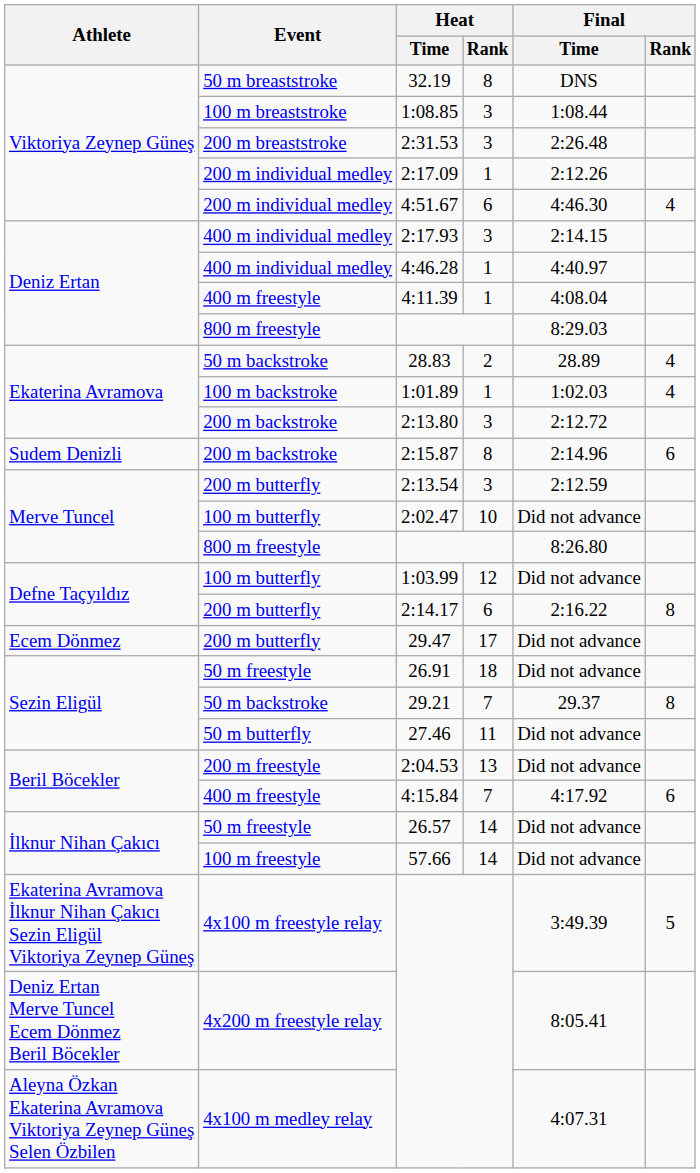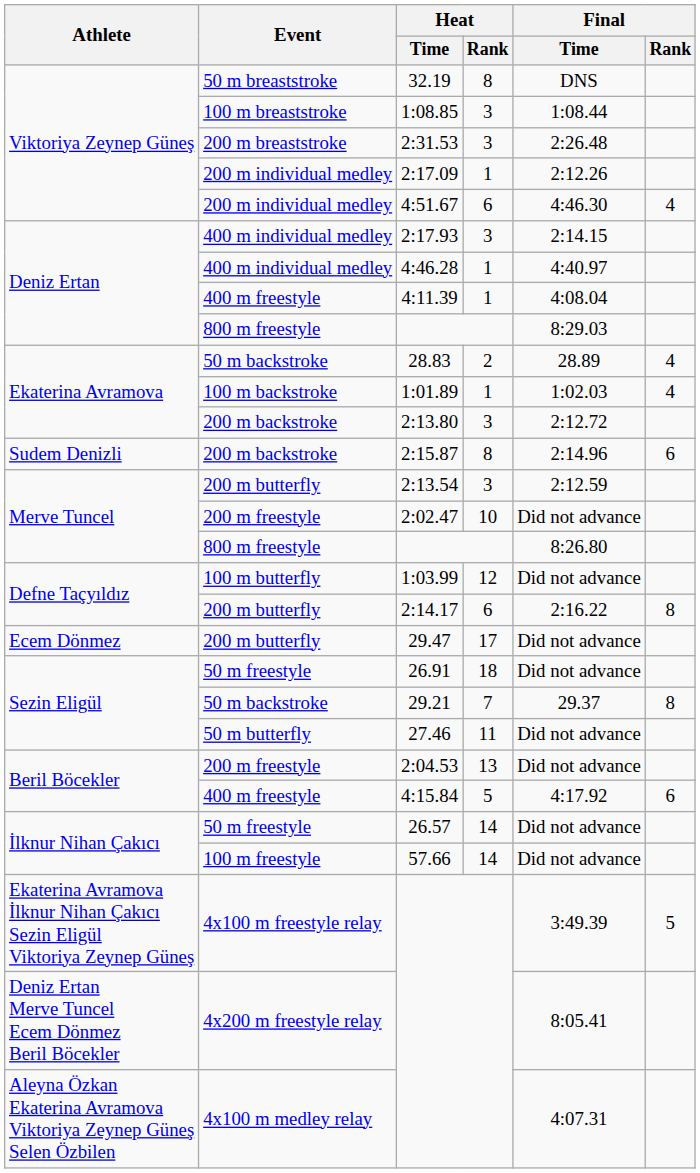2:02.47 | Event: 100 m butterfly -> 200 m freestyle
4:15.84 | Heat / Rank: 7 -> 5
